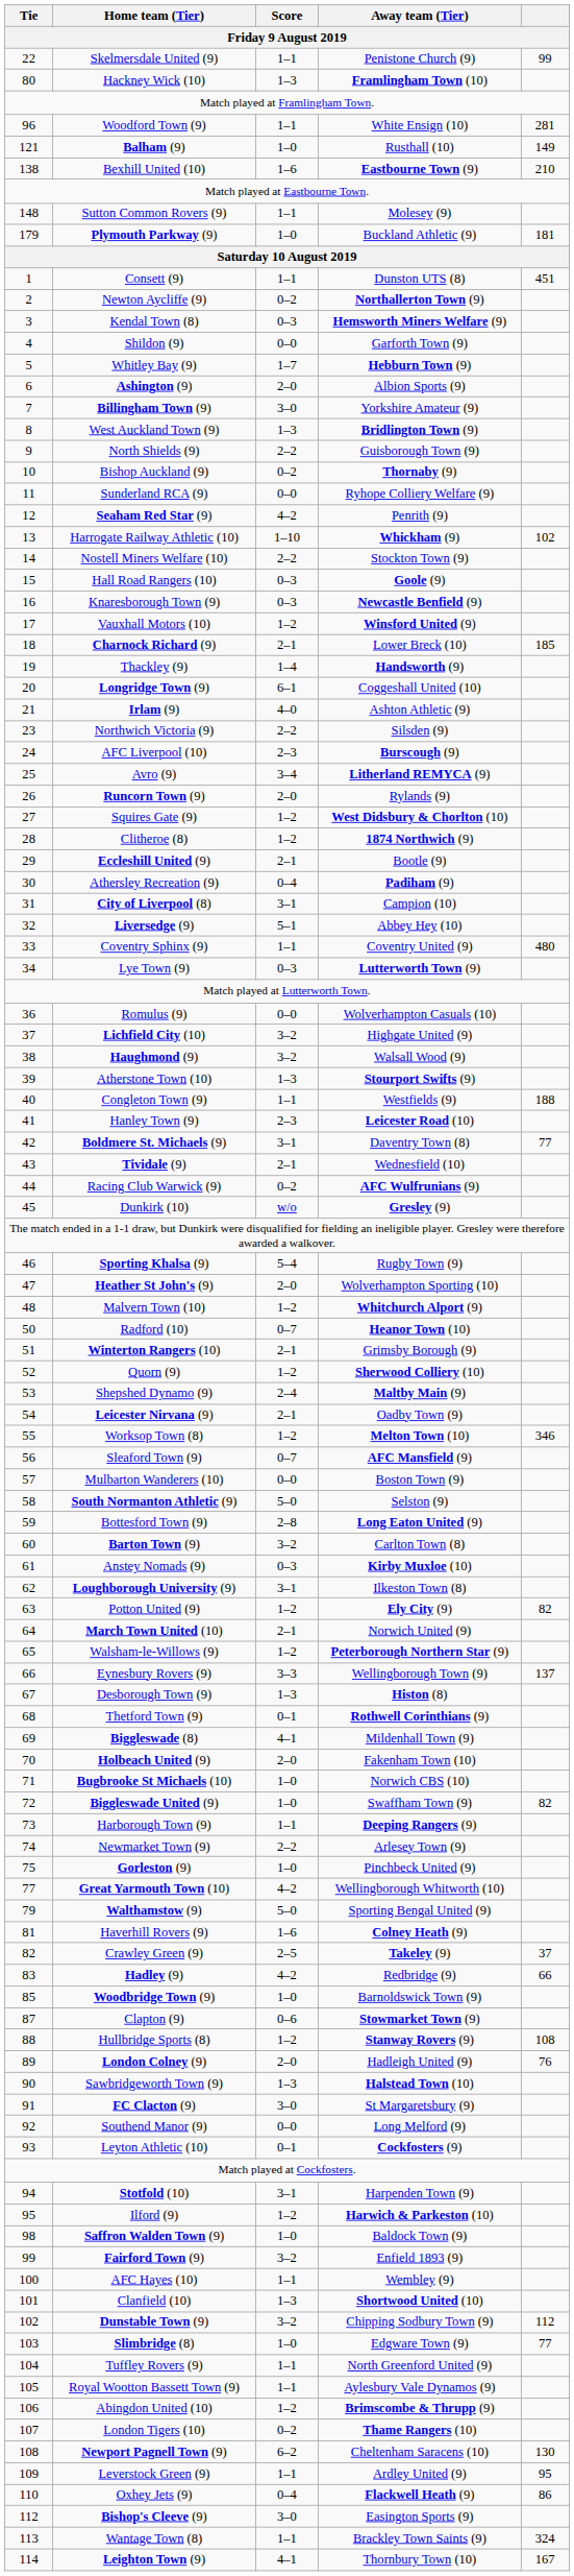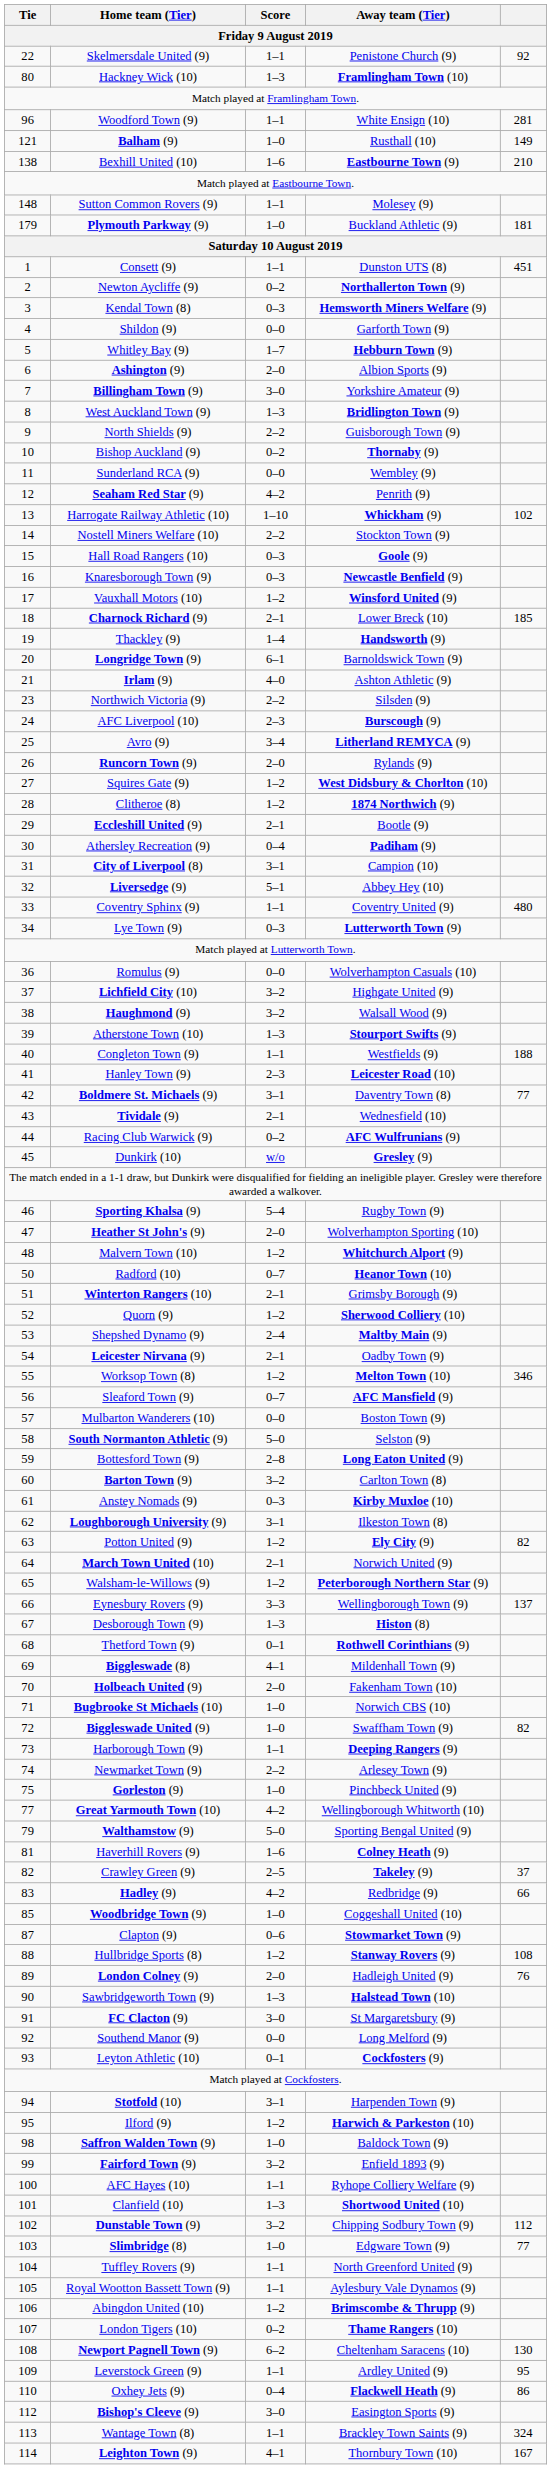Skelmersdale United (9) | column 5: 99 -> 92
Sunderland RCA (9) | Away team (Tier): Ryhope Colliery Welfare (9) -> Wembley (9)
Longridge Town (9) | Away team (Tier): Coggeshall United (10) -> Barnoldswick Town (9)
Woodbridge Town (9) | Away team (Tier): Barnoldswick Town (9) -> Coggeshall United (10)
AFC Hayes (10) | Away team (Tier): Wembley (9) -> Ryhope Colliery Welfare (9)
